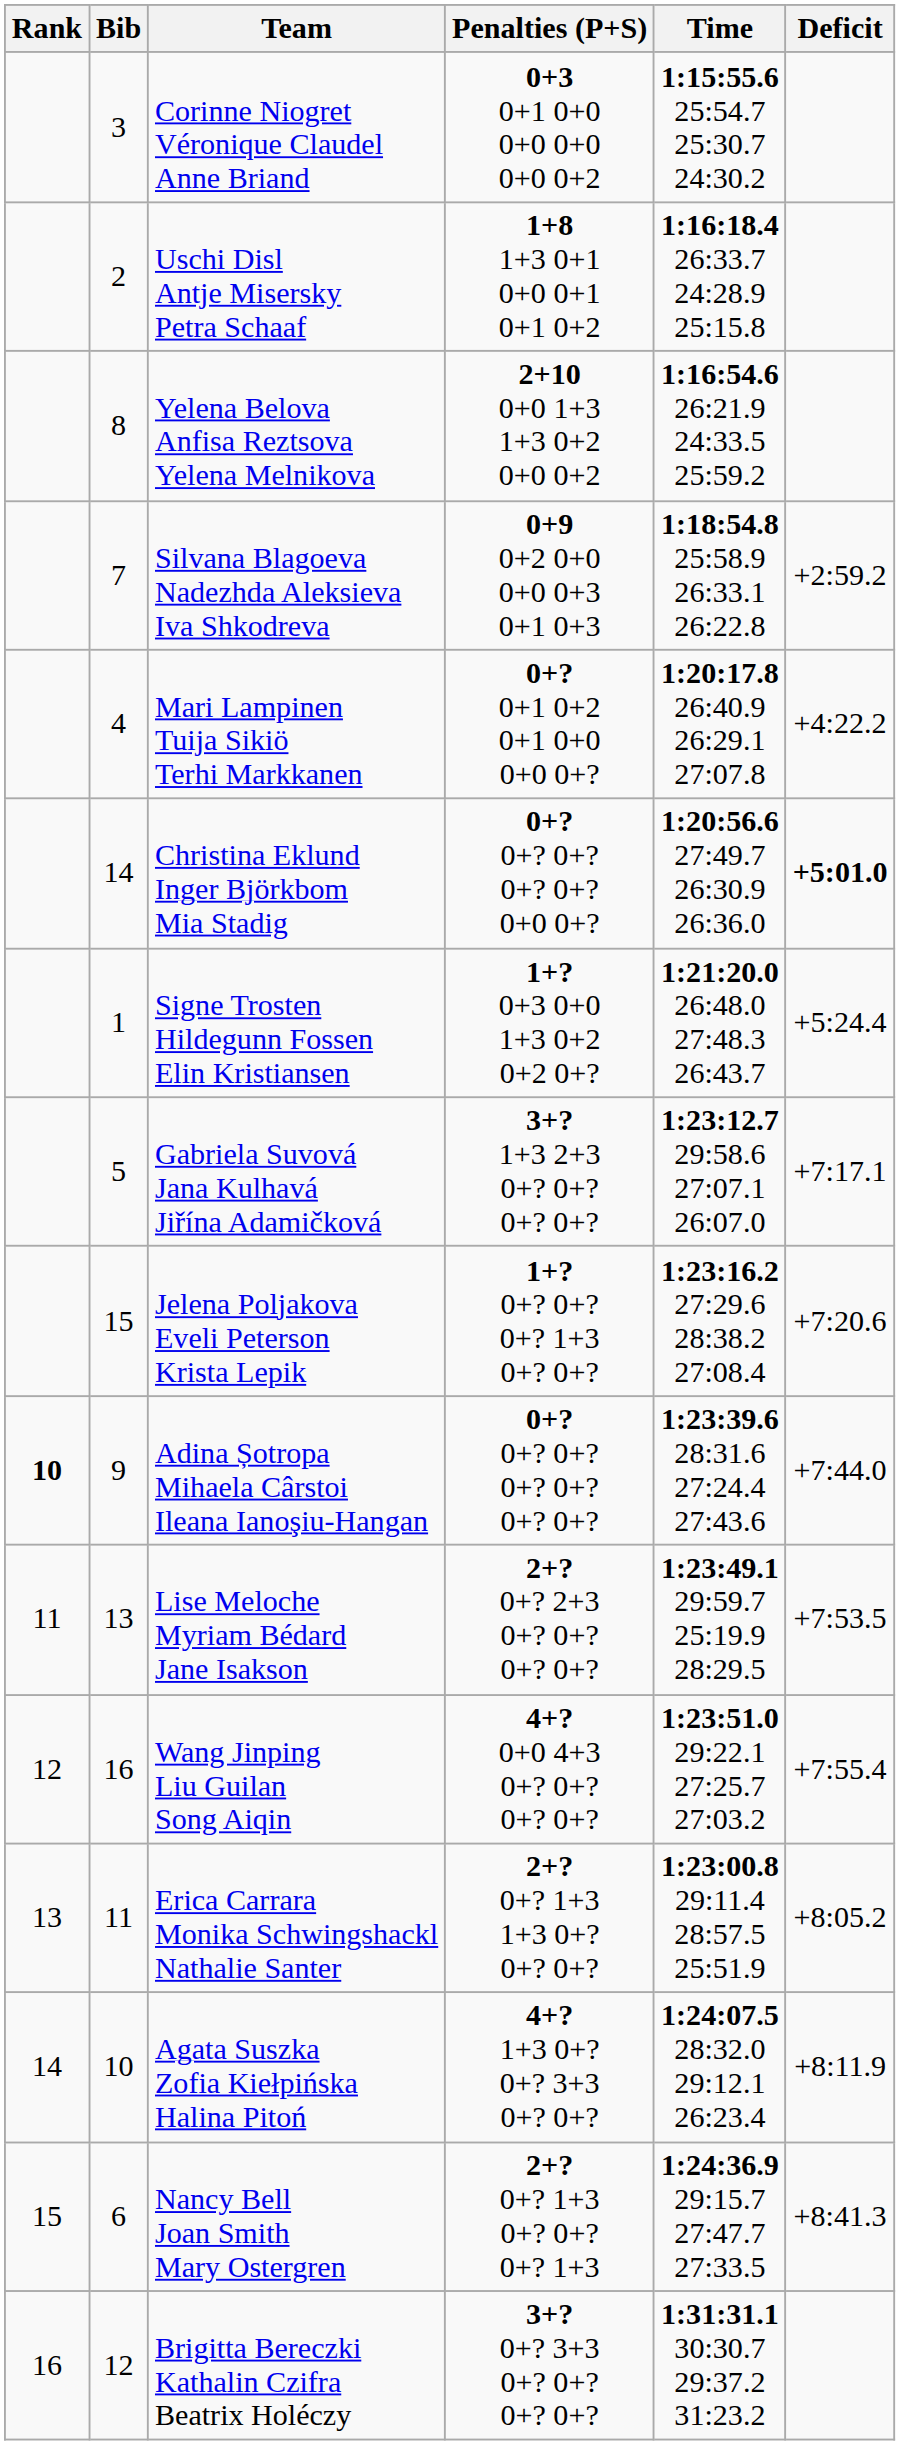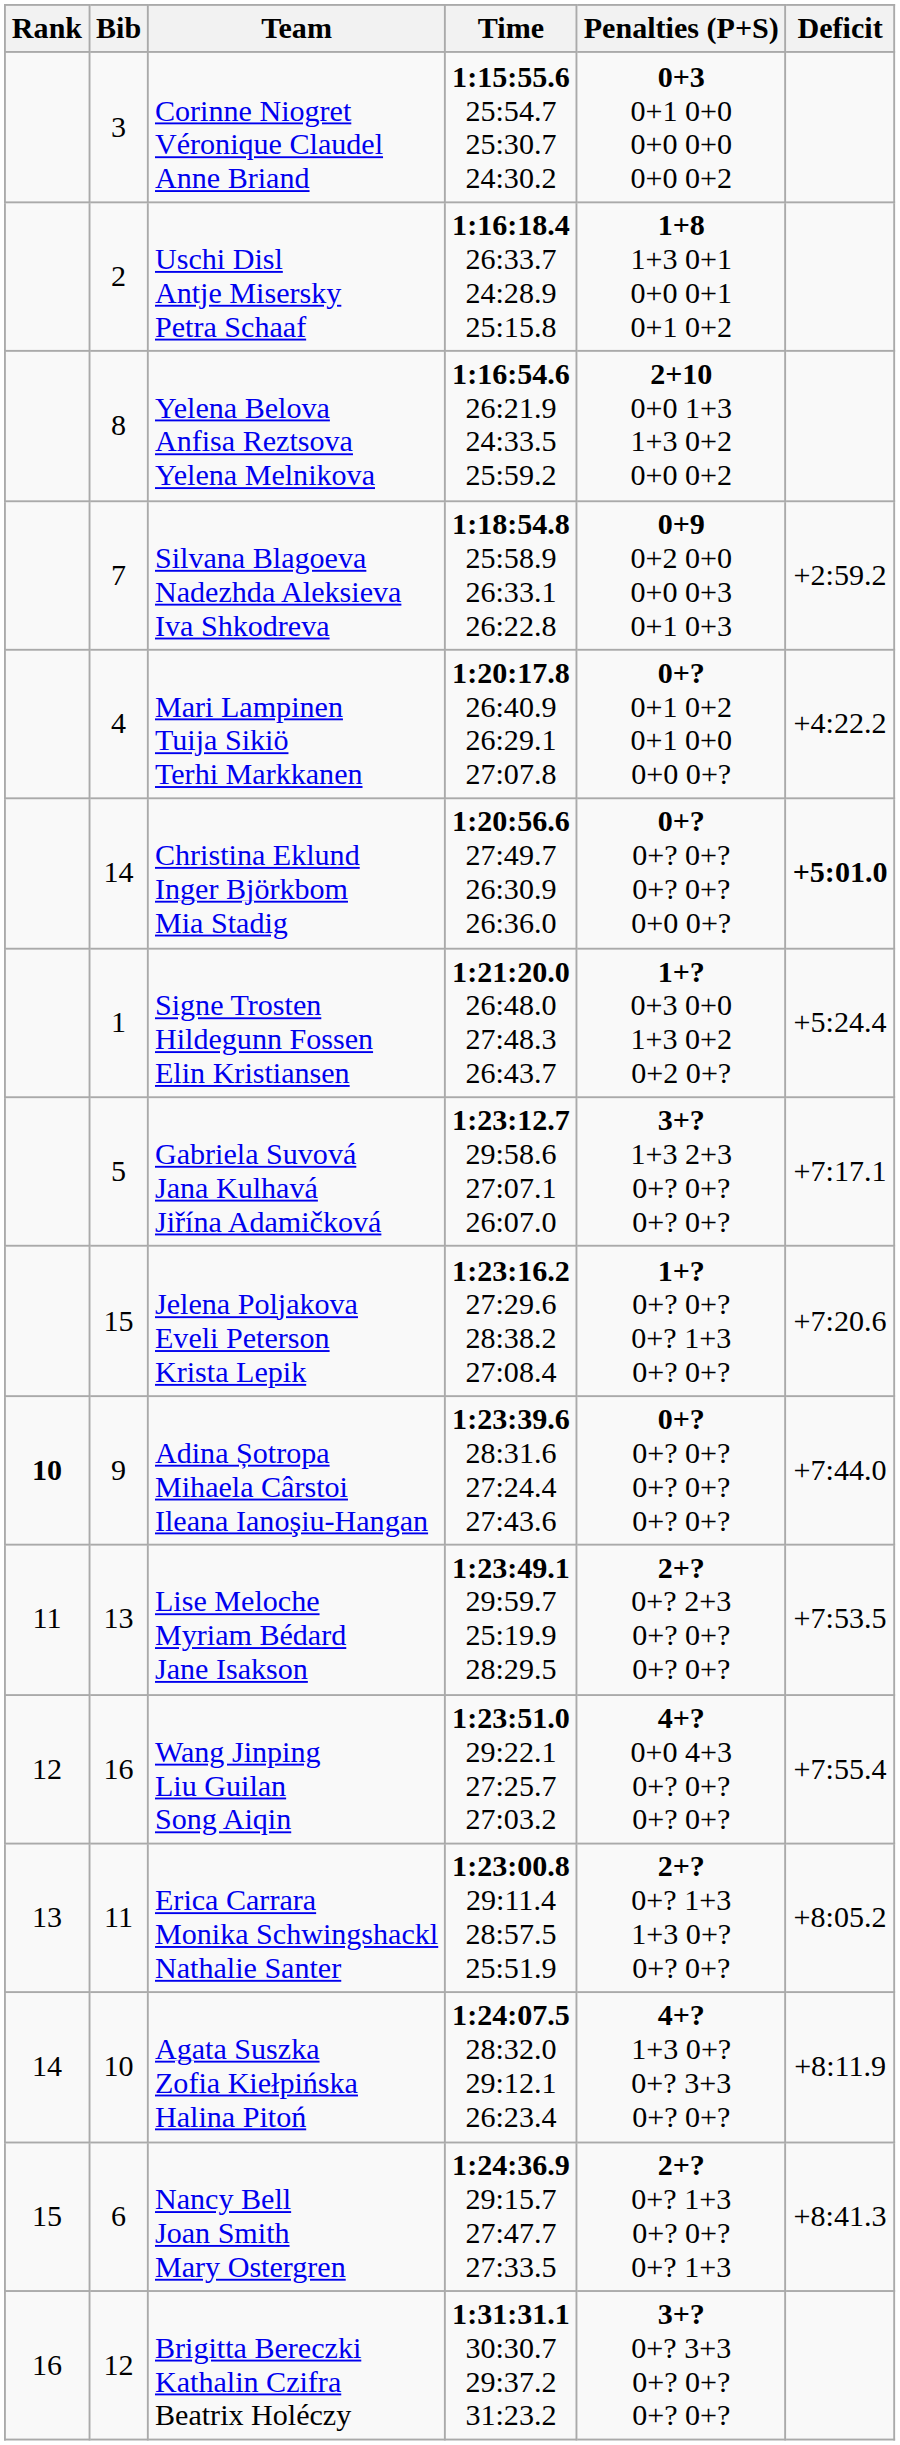columns swapped: Penalties (P+S) <-> Time
